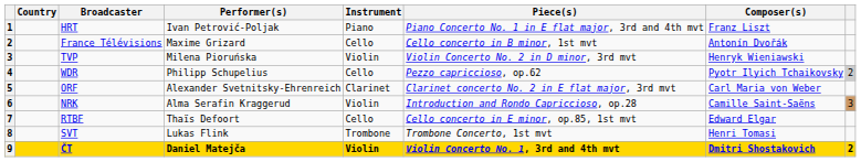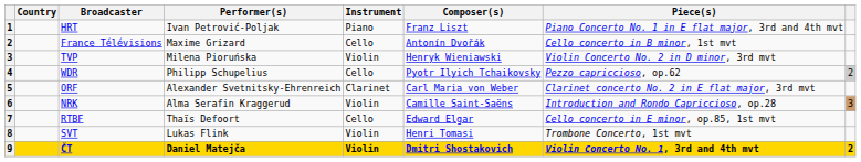columns swapped: Piece(s) <-> Composer(s)
SVT | Instrument: Trombone -> Violin
